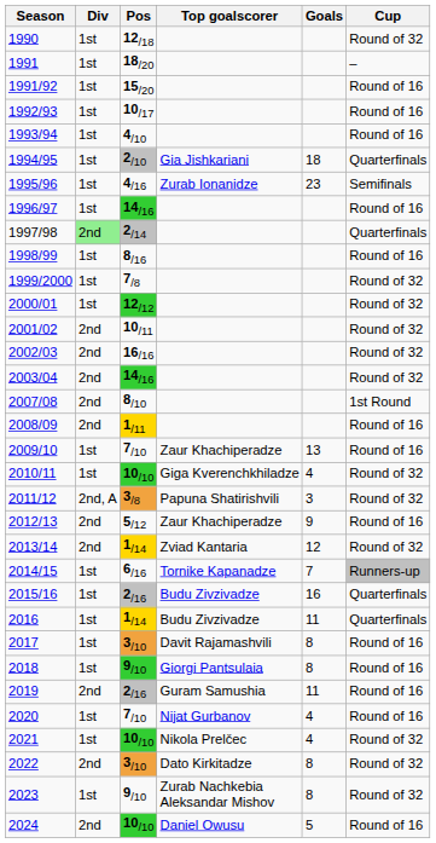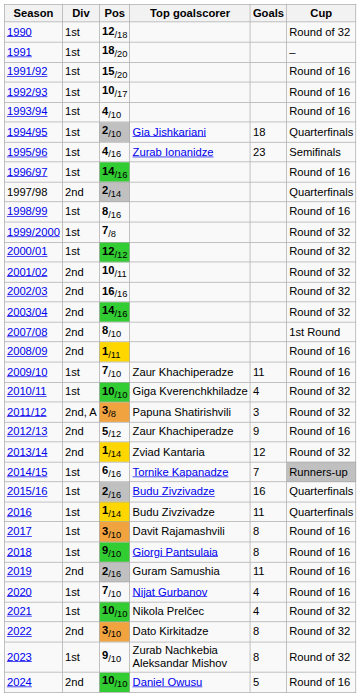1997/98 | Div: lightgreen background -> no background
2009/10 | Goals: 13 -> 11
